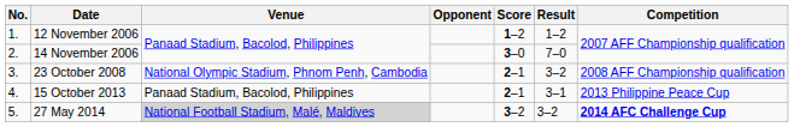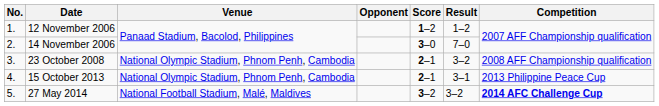15 October 2013 | Venue: Panaad Stadium, Bacolod, Philippines -> National Olympic Stadium, Phnom Penh, Cambodia
27 May 2014 | Venue: lightgrey background -> no background
